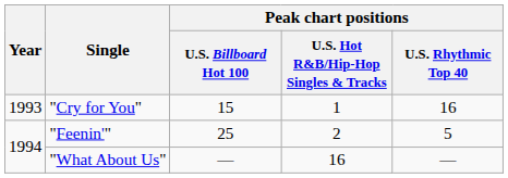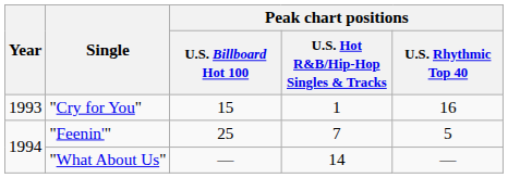"Feenin'" | Peak chart positions / U.S. Hot R&B/Hip-Hop Singles & Tracks: 2 -> 7
"What About Us" | Peak chart positions / U.S. Hot R&B/Hip-Hop Singles & Tracks: 16 -> 14
